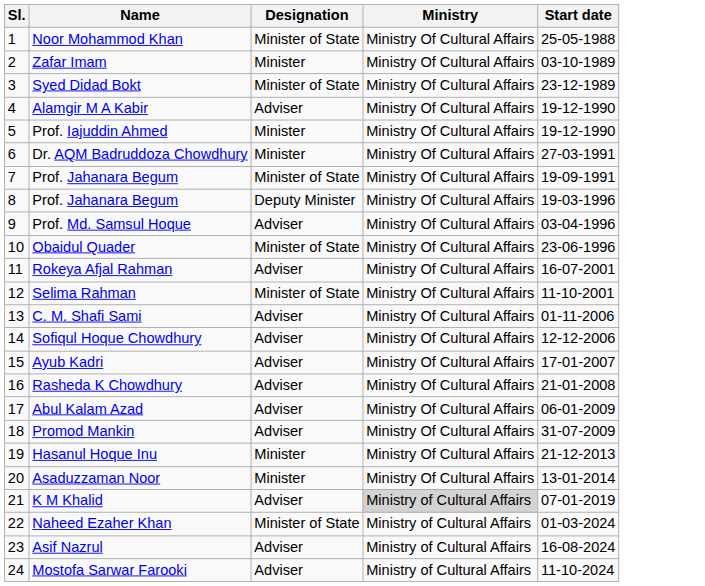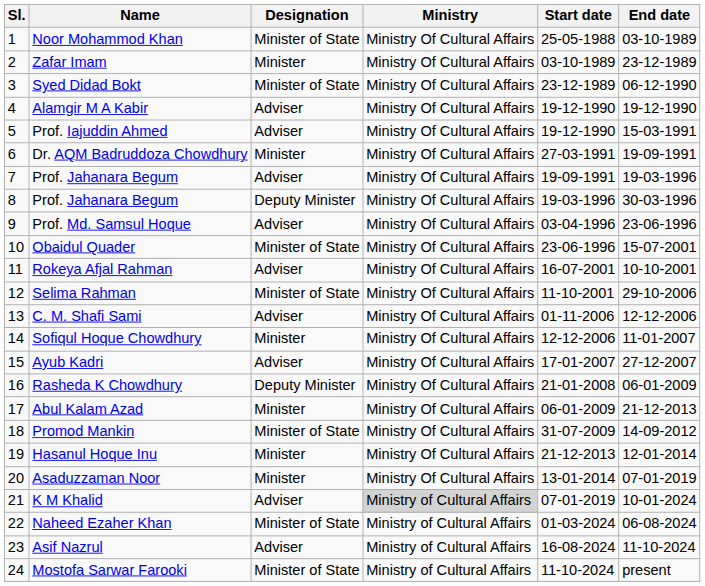+ column: End date | 03-10-1989 | 23-12-1989 | 06-12-1990 | 19-12-1990 | 15-03-1991 | 19-09-1991 | 19-03-1996 | 30-03-1996 | 23-06-1996 | 15-07-2001 | 10-10-2001 | 29-10-2006 | 12-12-2006 | 11-01-2007 | 27-12-2007 | 06-01-2009 | 21-12-2013 | 14-09-2012 | 12-01-2014 | 07-01-2019 | 10-01-2024 | 06-08-2024 | 11-10-2024 | present
Prof. Iajuddin Ahmed | Designation: Minister -> Adviser
7 / Prof. Jahanara Begum | Designation: Minister of State -> Adviser
Sofiqul Hoque Chowdhury | Designation: Adviser -> Minister
Rasheda K Chowdhury | Designation: Adviser -> Deputy Minister
Abul Kalam Azad | Designation: Adviser -> Minister
Promod Mankin | Designation: Adviser -> Minister of State
Mostofa Sarwar Farooki | Designation: Adviser -> Minister of State
